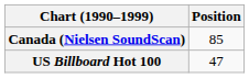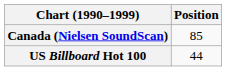US Billboard Hot 100 | Position: 47 -> 44
